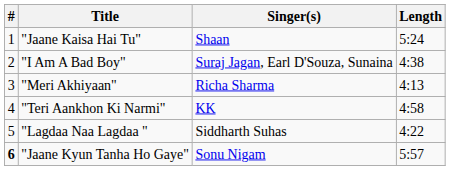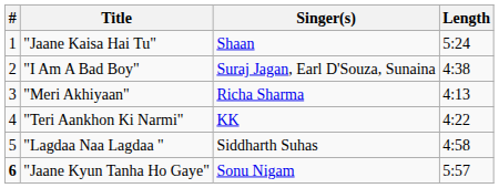"Teri Aankhon Ki Narmi" | Length: 4:58 -> 4:22
"Lagdaa Naa Lagdaa " | Length: 4:22 -> 4:58
